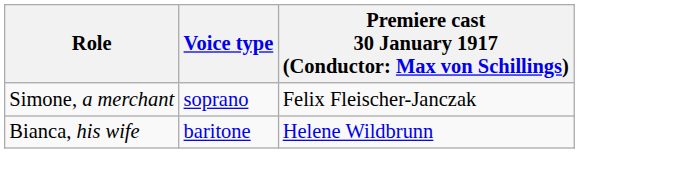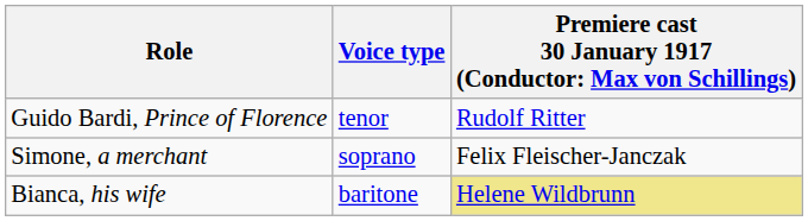+ row: Guido Bardi, Prince of Florence | tenor | Rudolf Ritter
Bianca, his wife | column 3: no background -> khaki background
